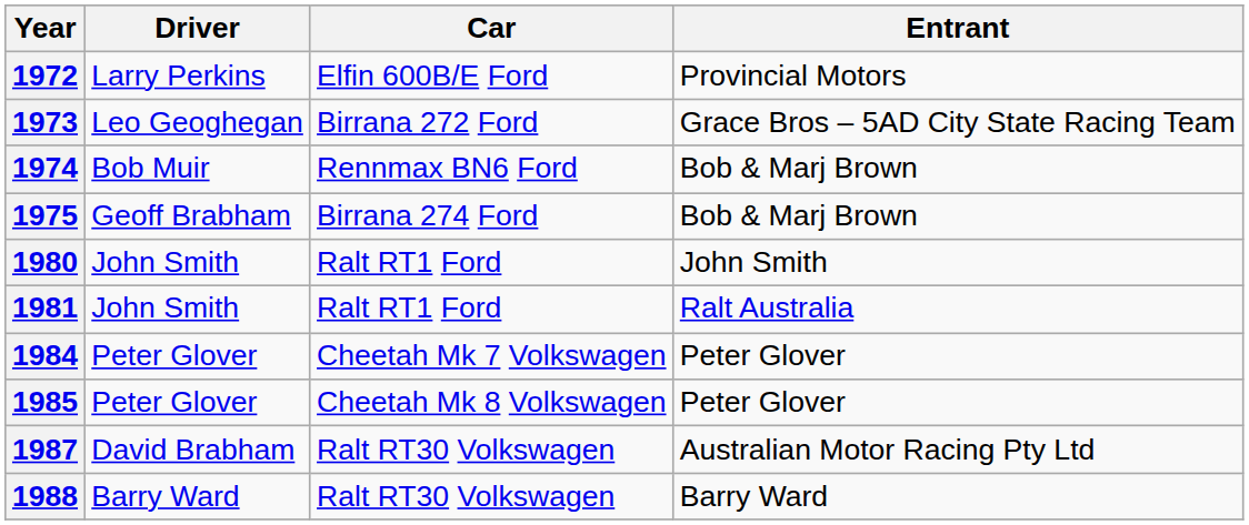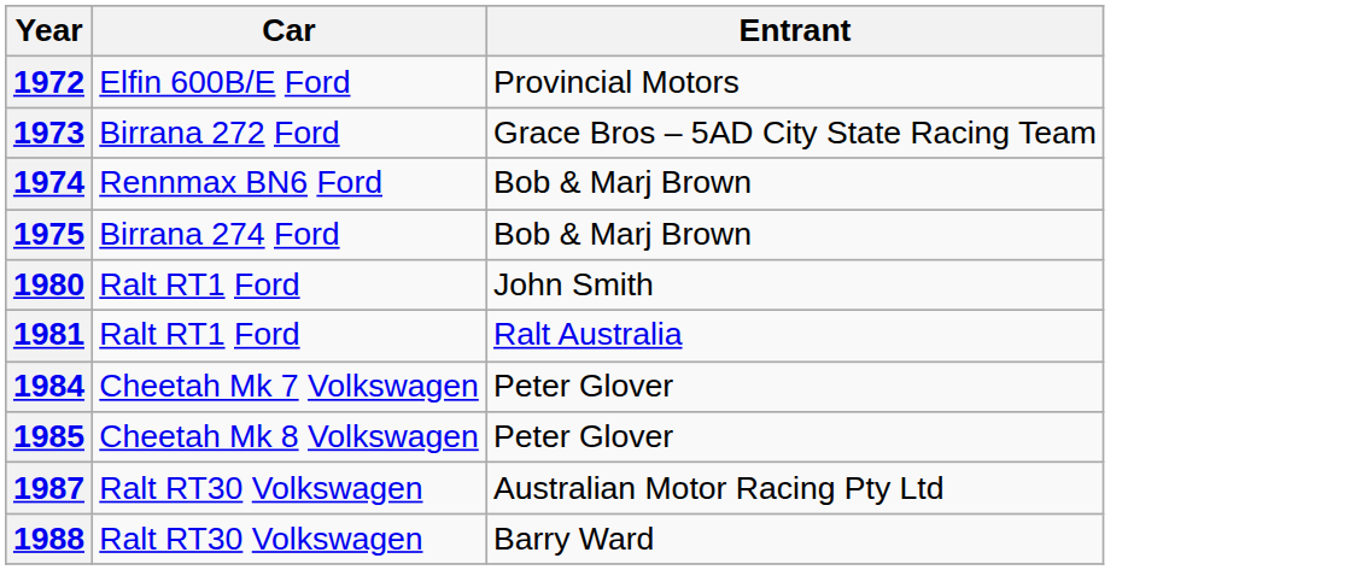- column: Driver | Larry Perkins | Leo Geoghegan | Bob Muir | Geoff Brabham | John Smith | John Smith | Peter Glover | Peter Glover | David Brabham | Barry Ward
